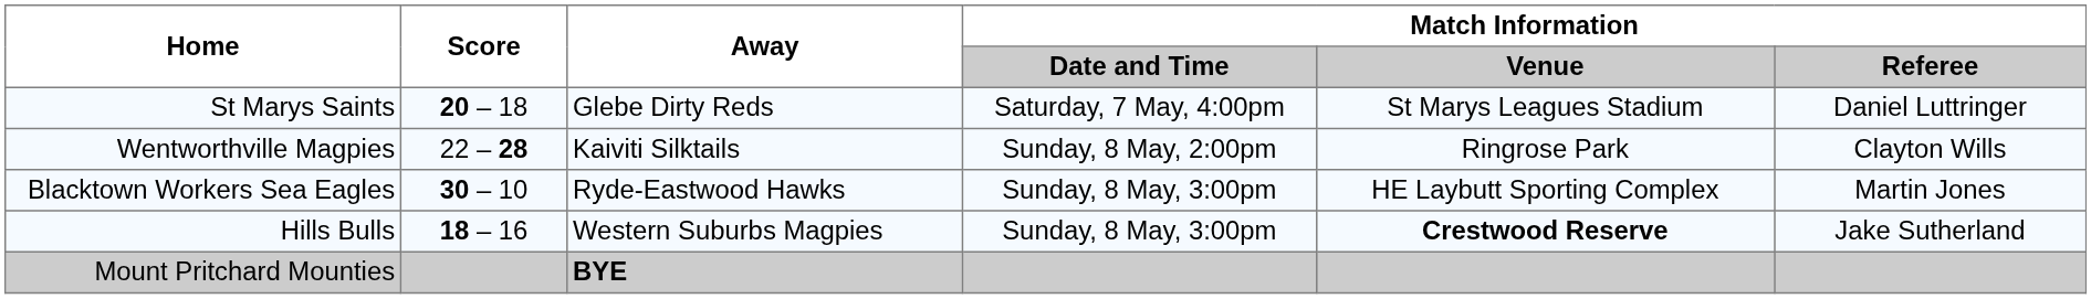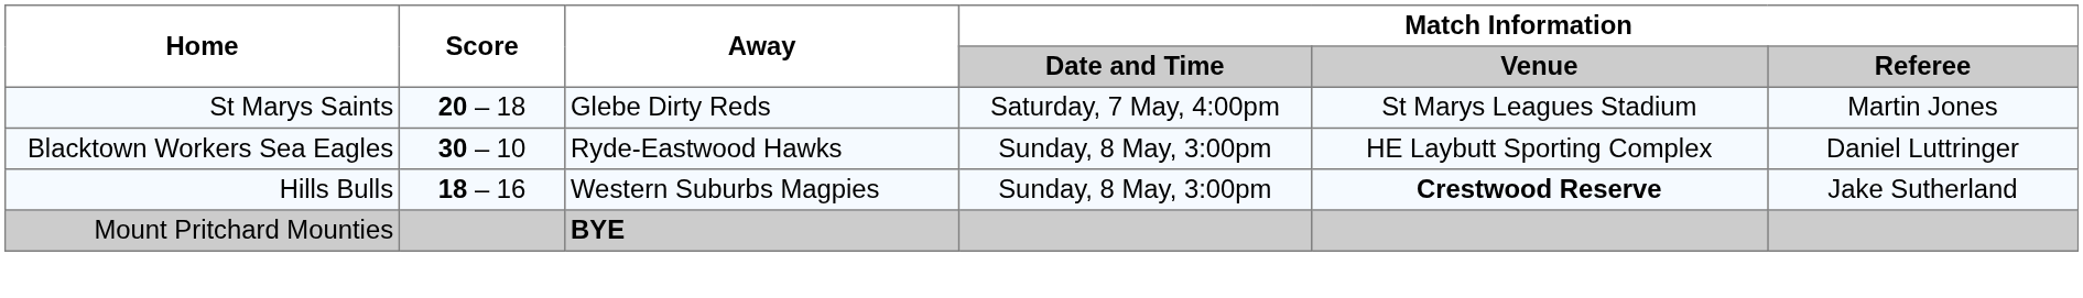St Marys Saints | Match Information / Referee: Daniel Luttringer -> Martin Jones
- row: Wentworthville Magpies | 22 – 28 | Kaiviti Silktails | Sunday, 8 May, 2:00pm | Ringrose Park | Clayton Wills
Blacktown Workers Sea Eagles | Match Information / Referee: Martin Jones -> Daniel Luttringer
